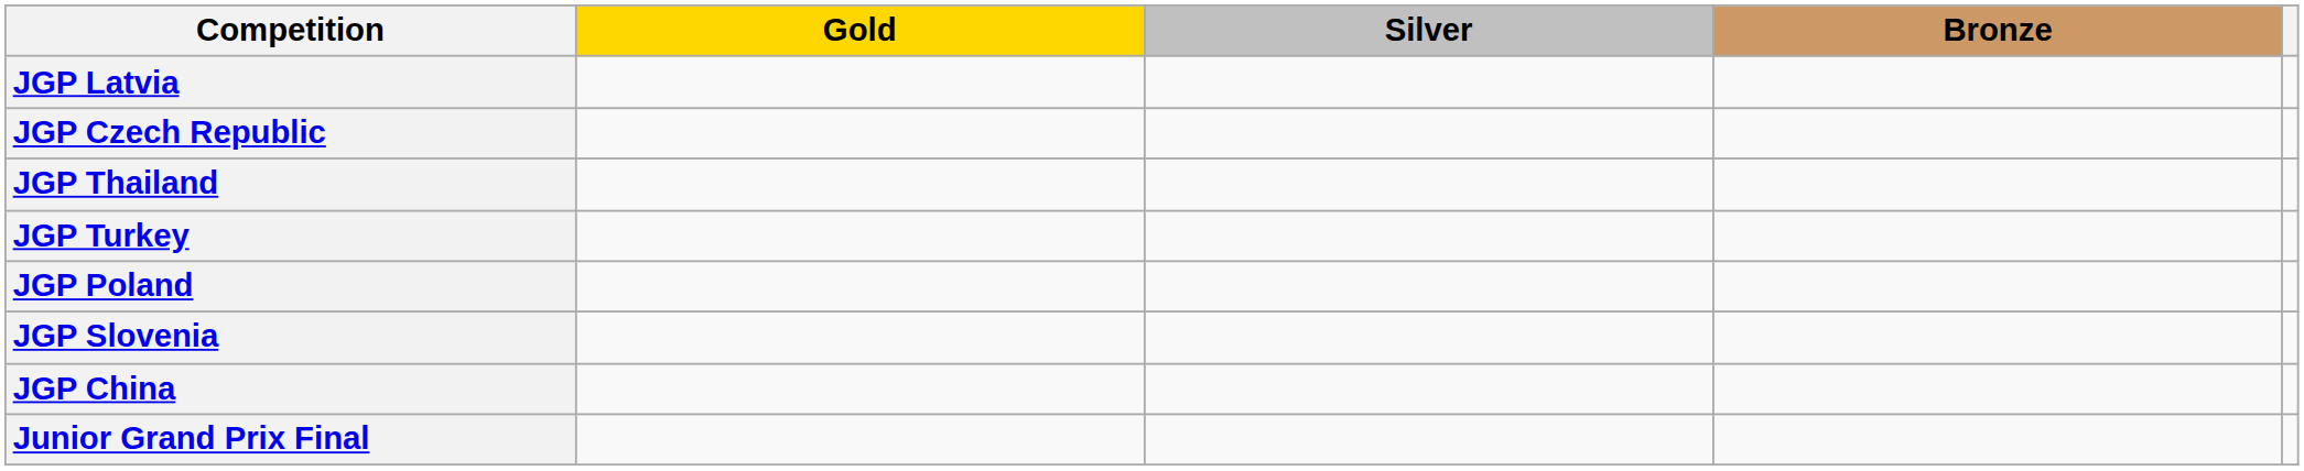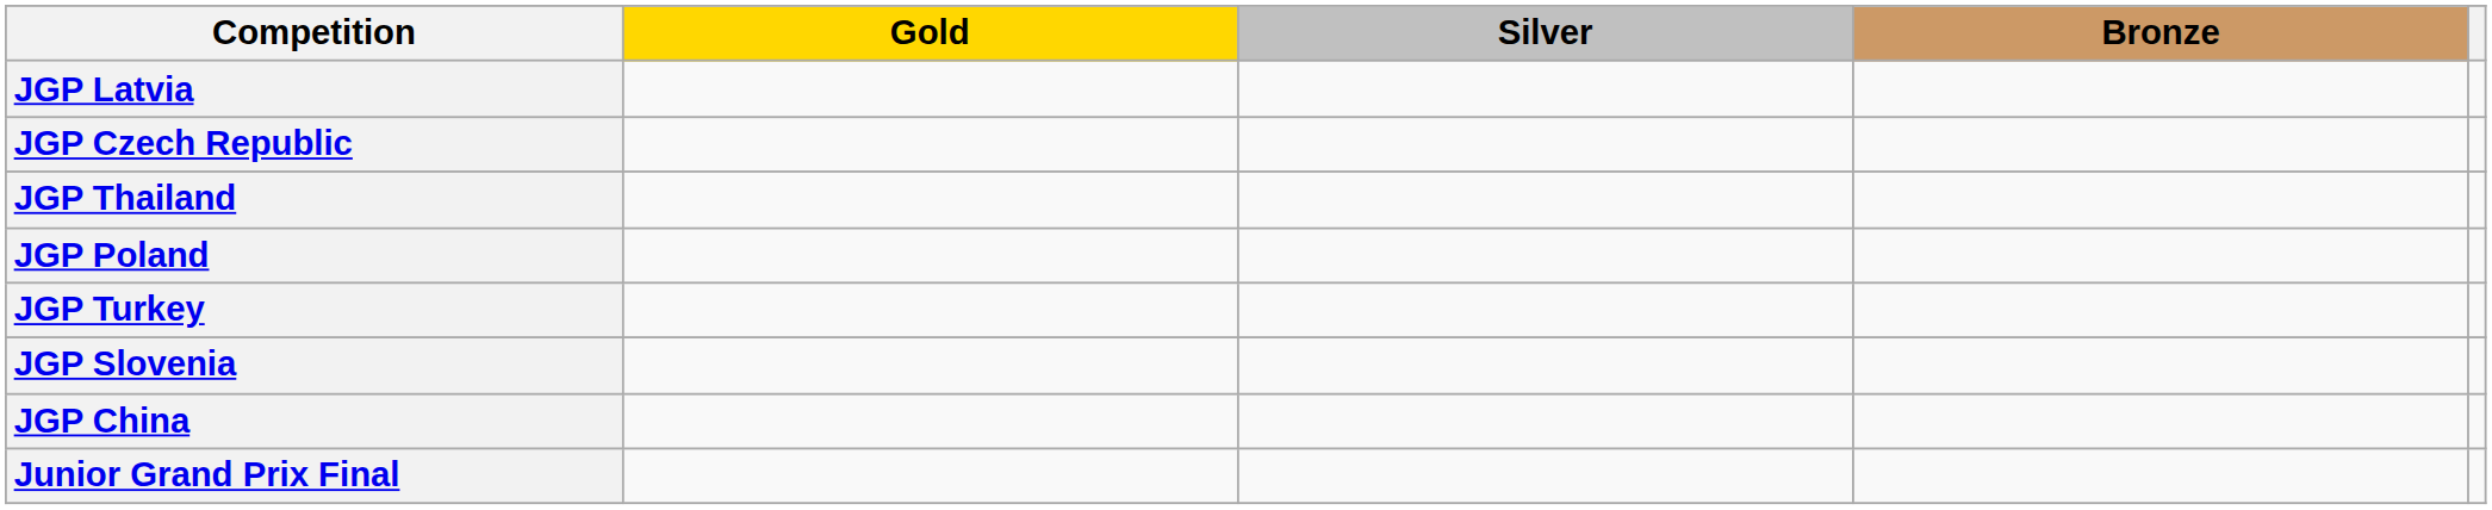rows swapped: JGP Turkey <-> JGP Poland
